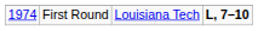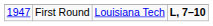First Round | column 1: 1974 -> 1947
